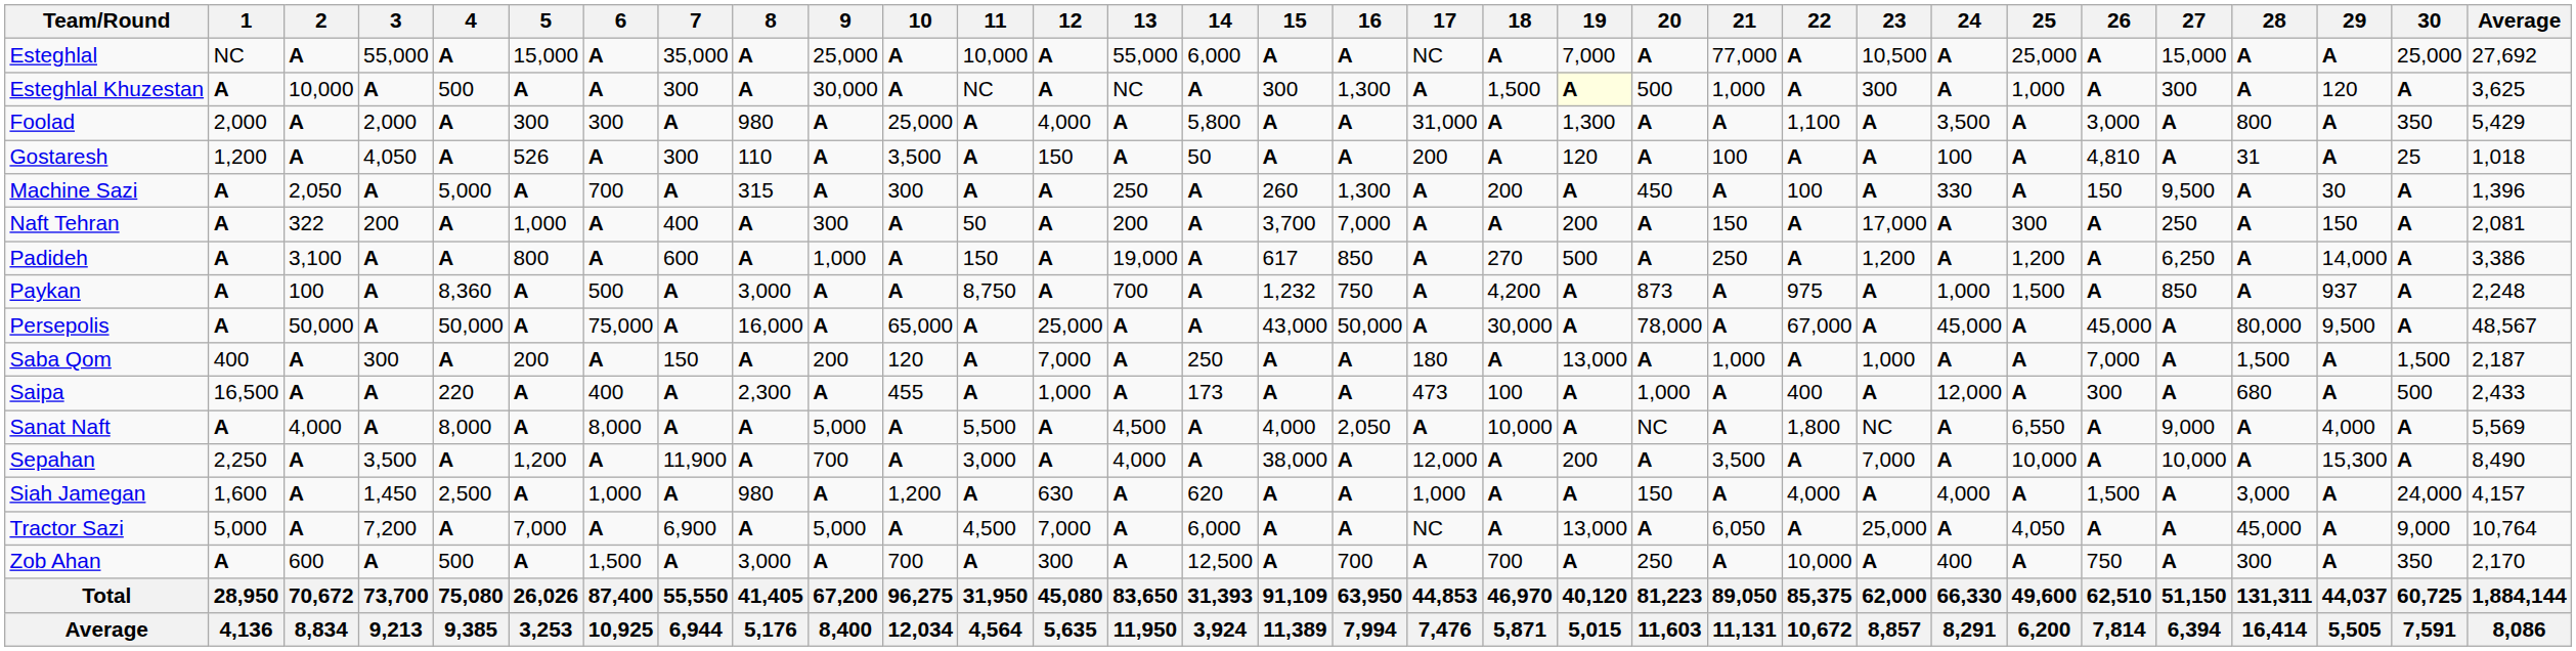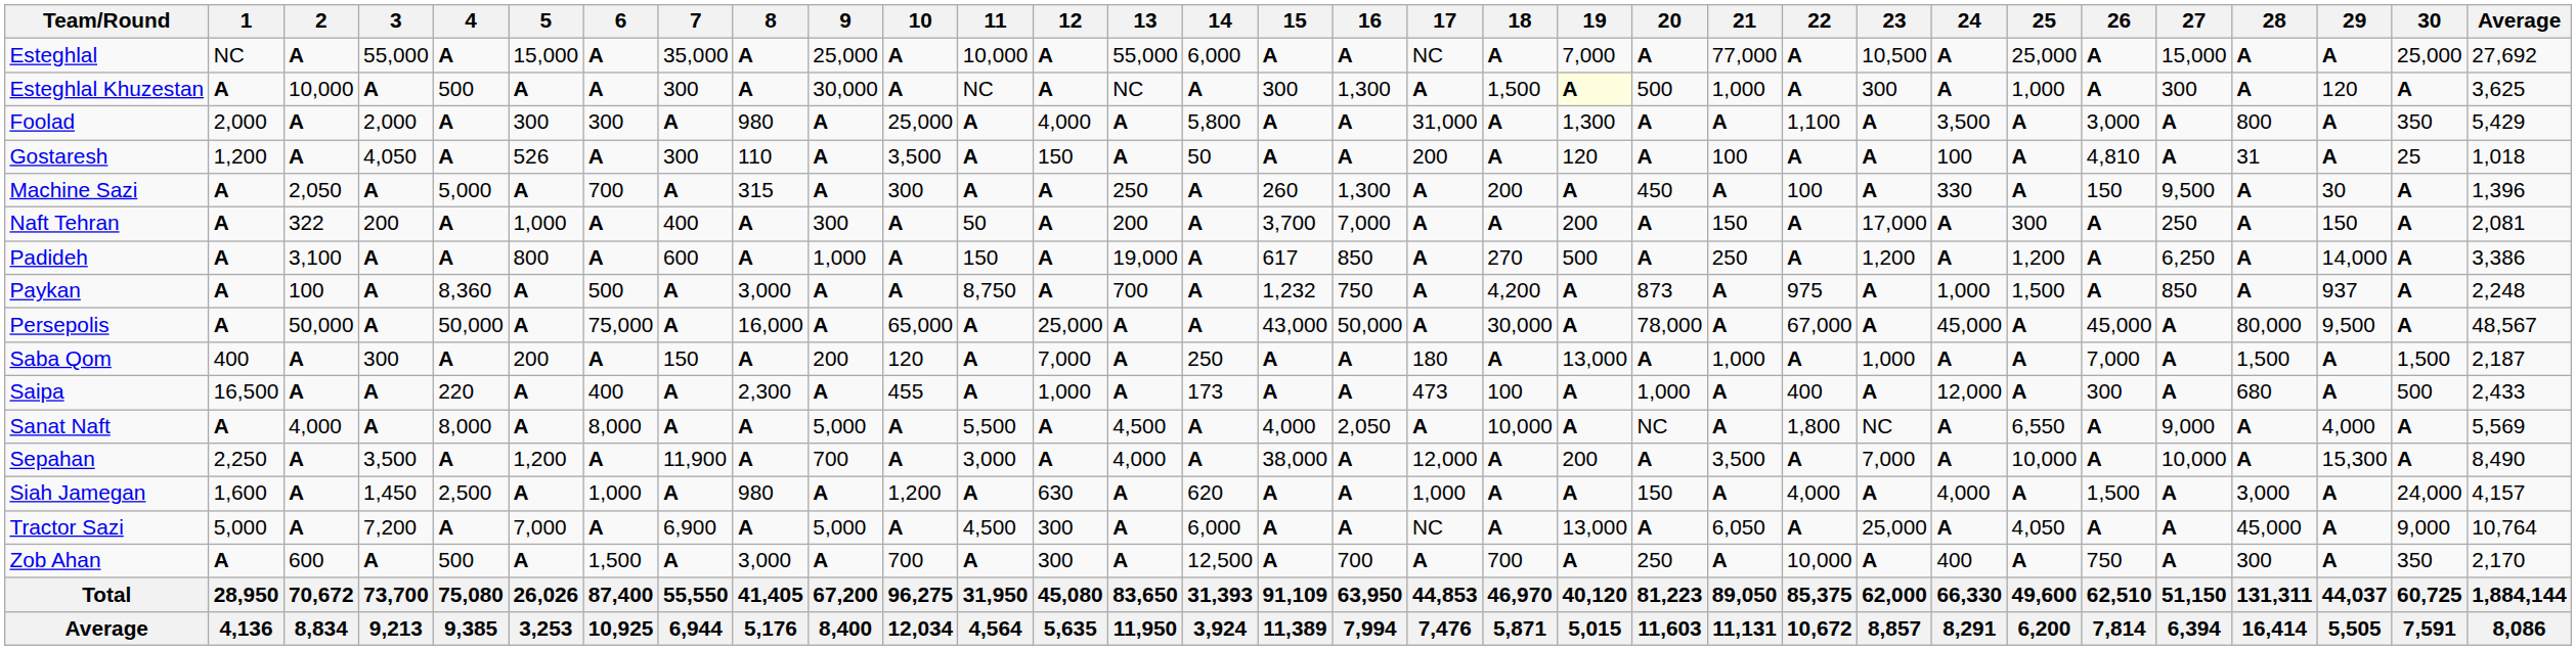Tractor Sazi | 12: 7,000 -> 300
